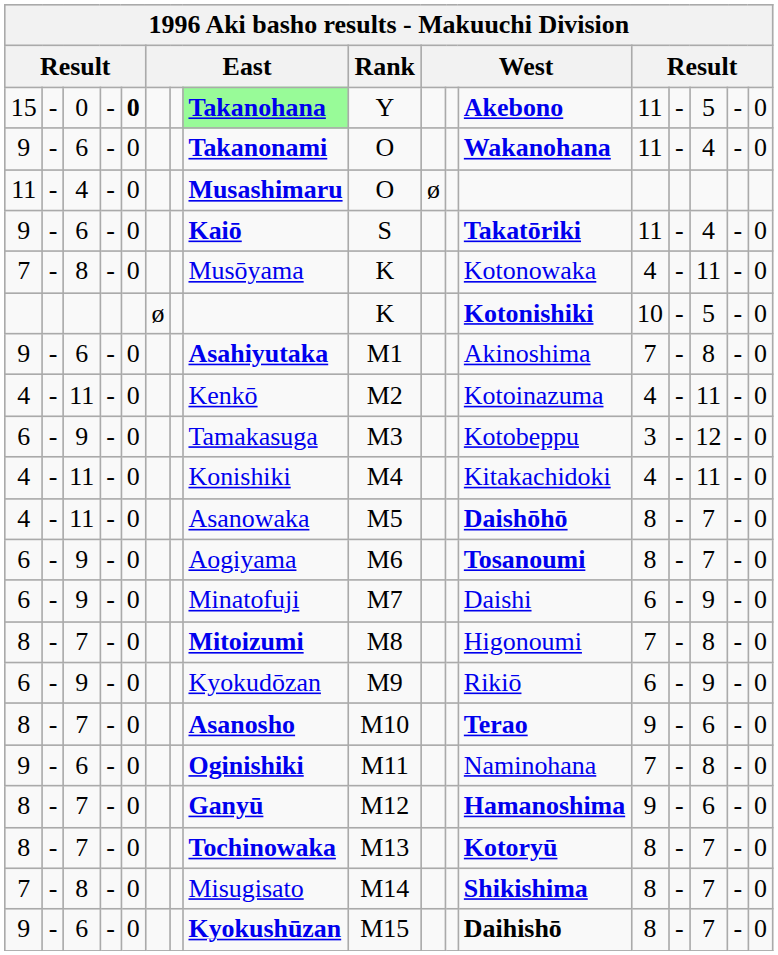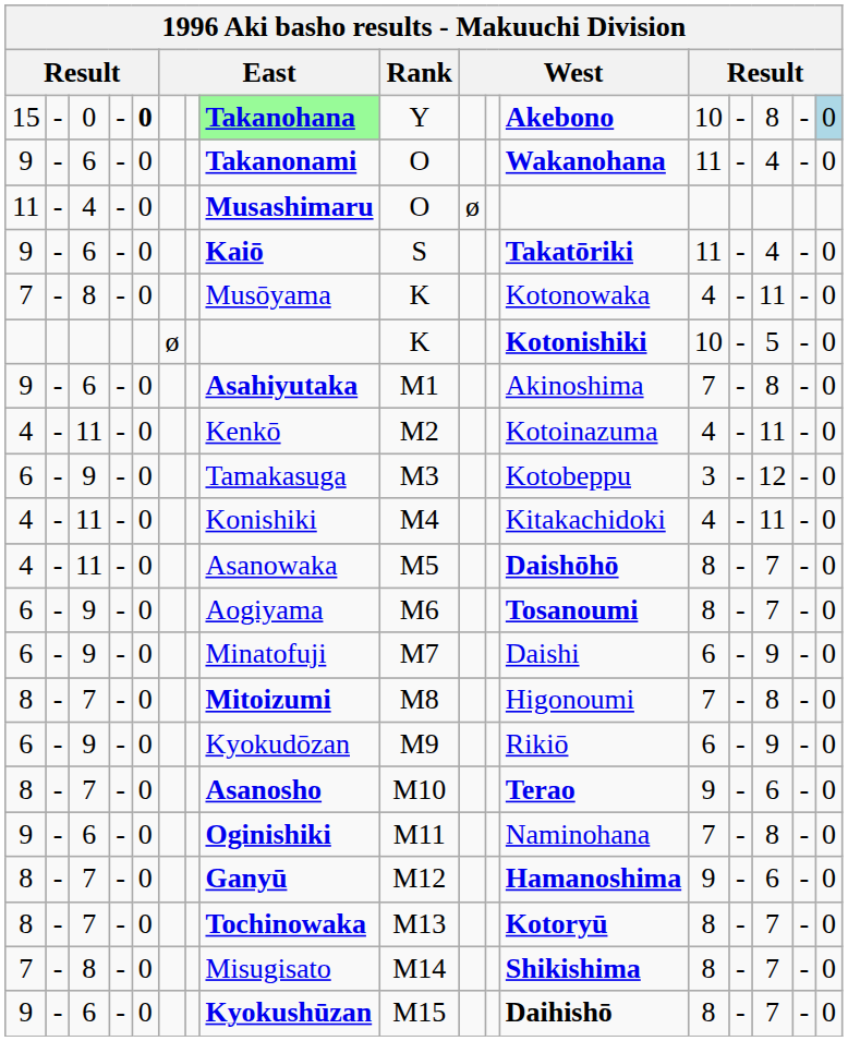15 | column 13: 11 -> 10
15 | column 15: 5 -> 8
15 | column 17: no background -> lightblue background
